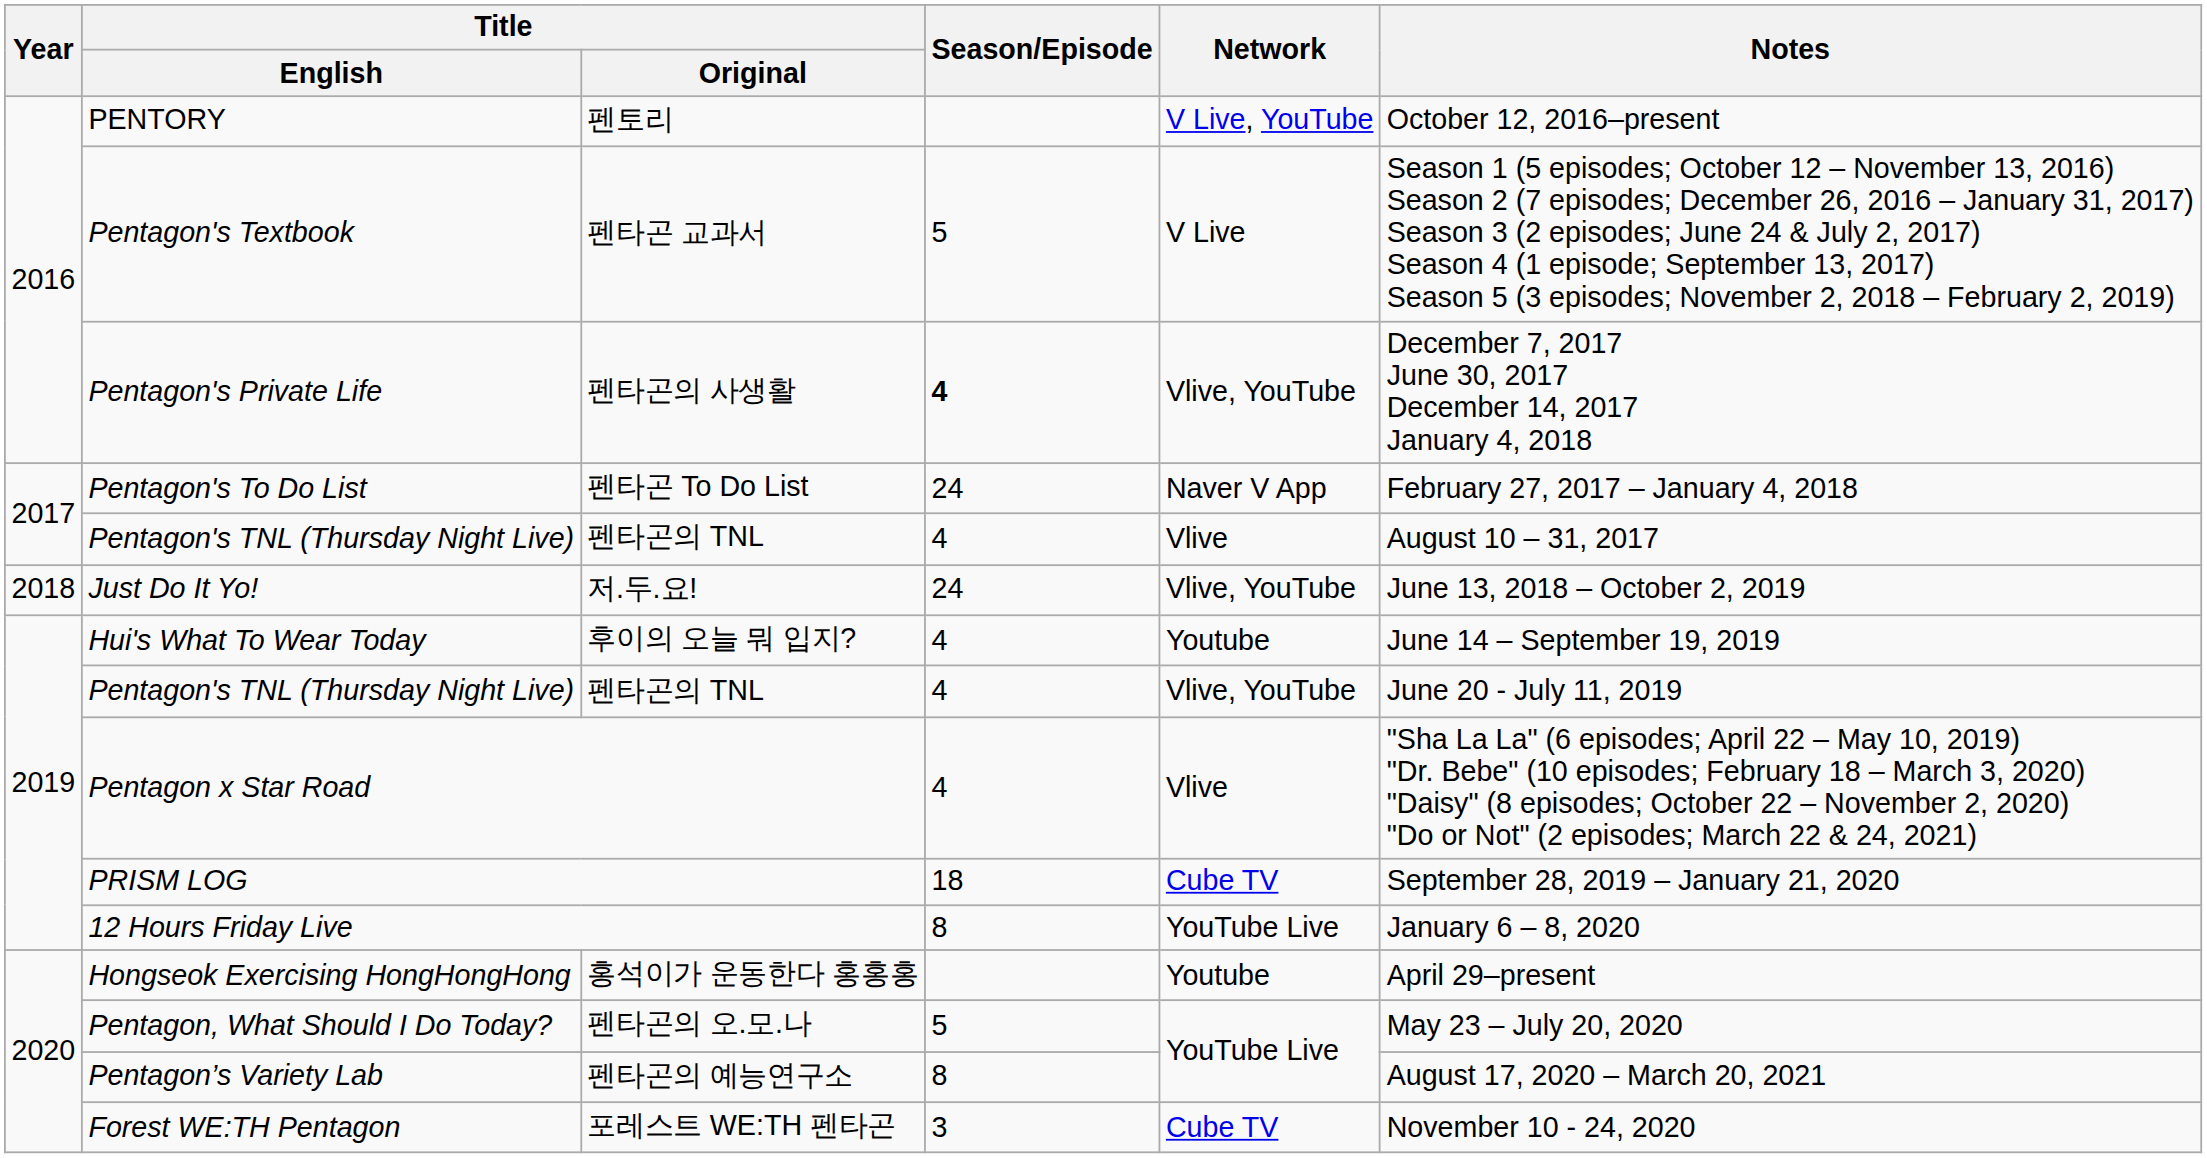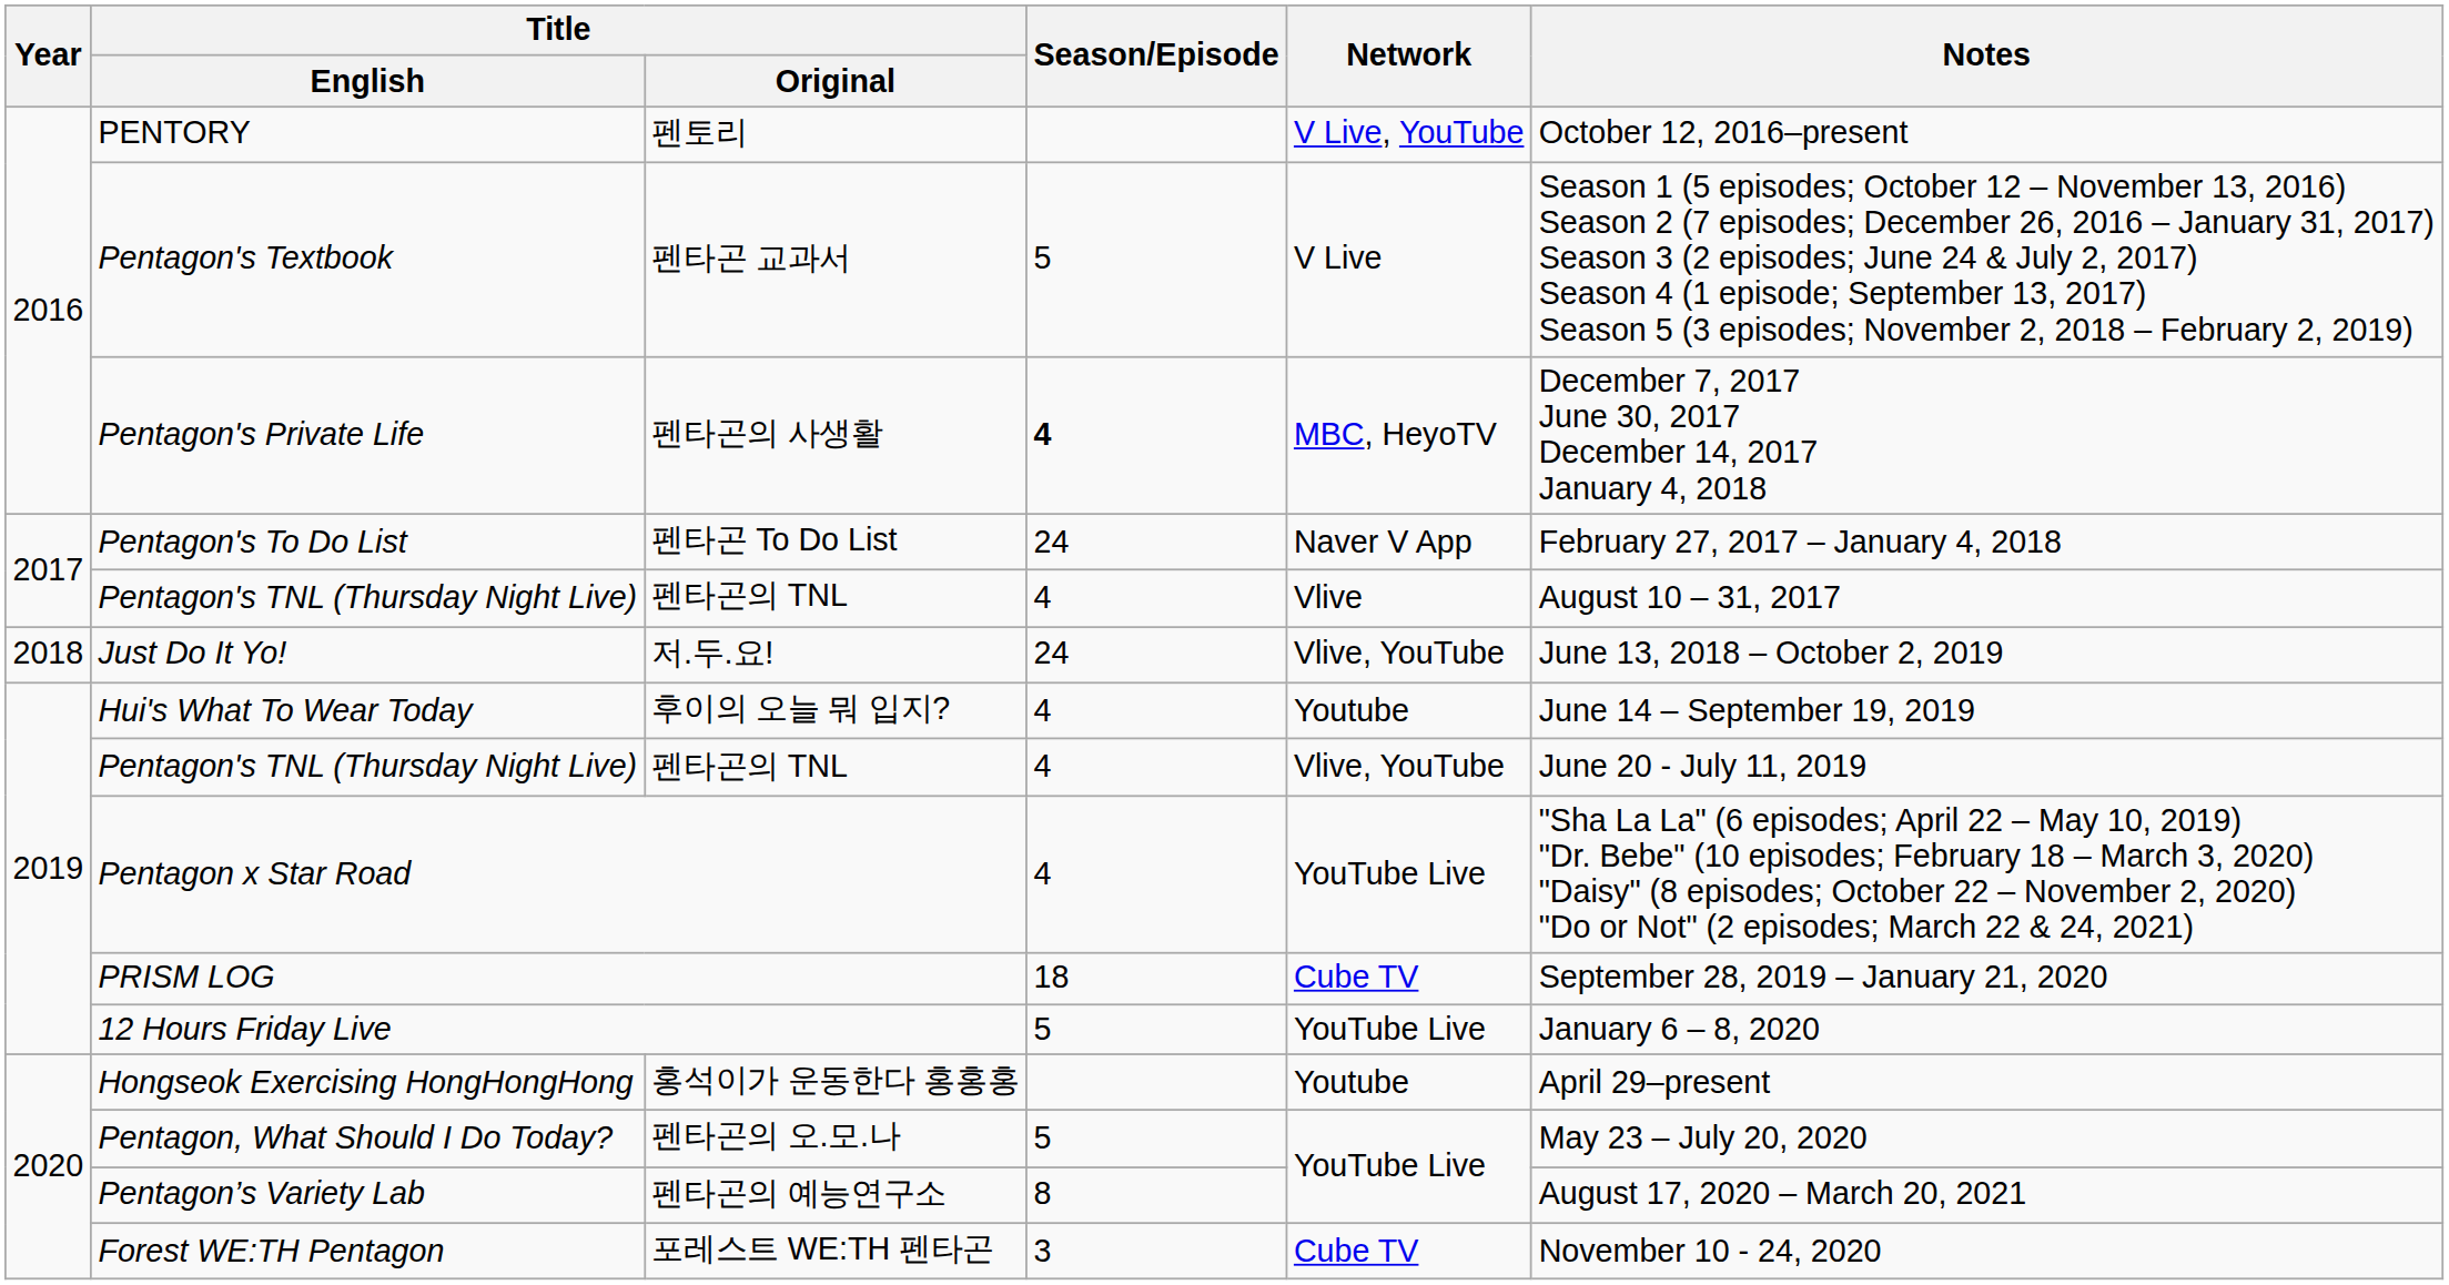Pentagon's Private Life | Network: Vlive, YouTube -> MBC, HeyoTV
Pentagon x Star Road | Network: Vlive -> YouTube Live
12 Hours Friday Live | Season/Episode: 8 -> 5
